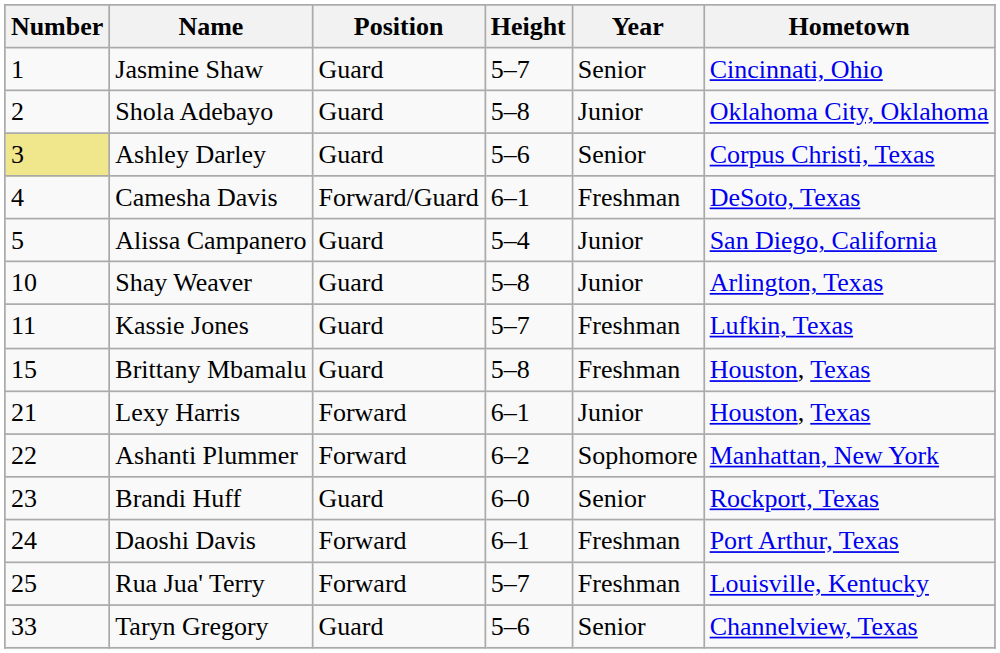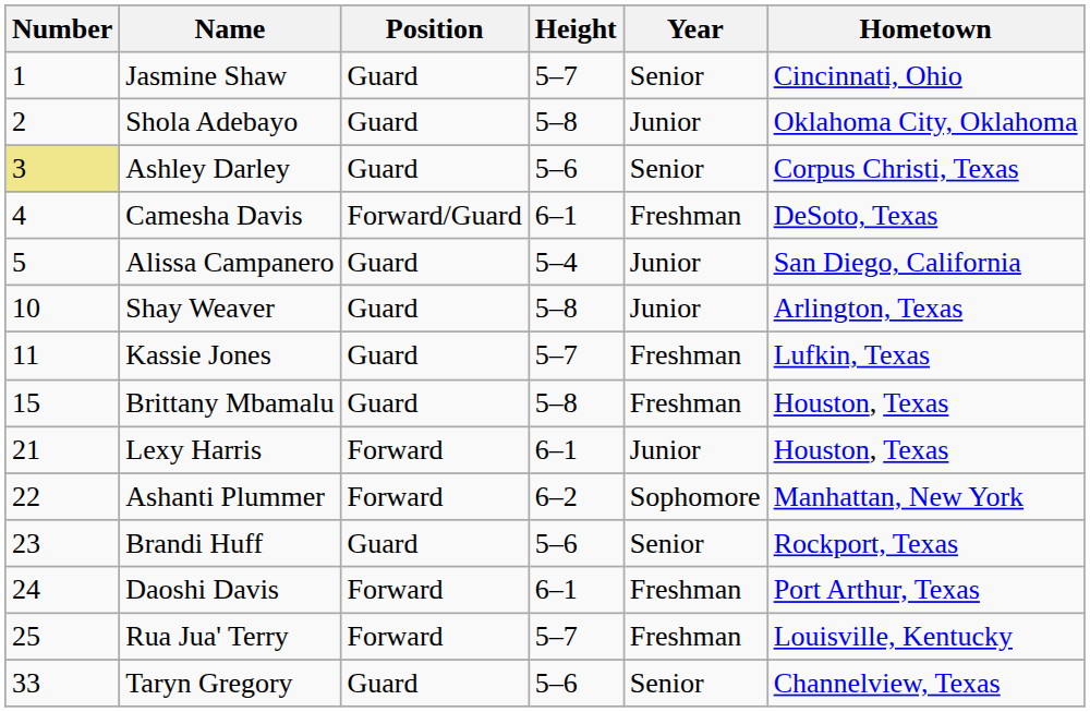Brandi Huff | Height: 6–0 -> 5–6
